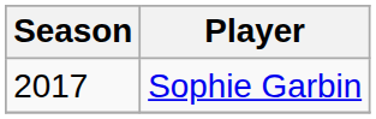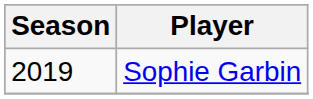Sophie Garbin | Season: 2017 -> 2019
